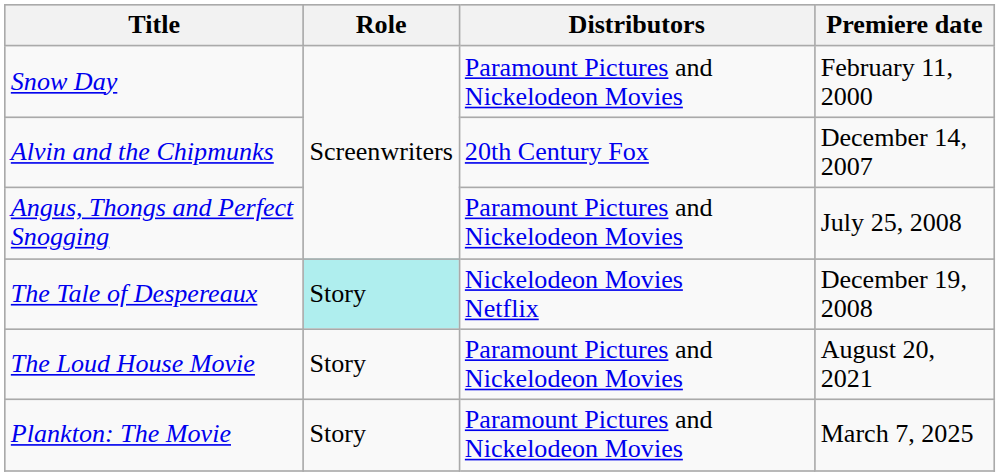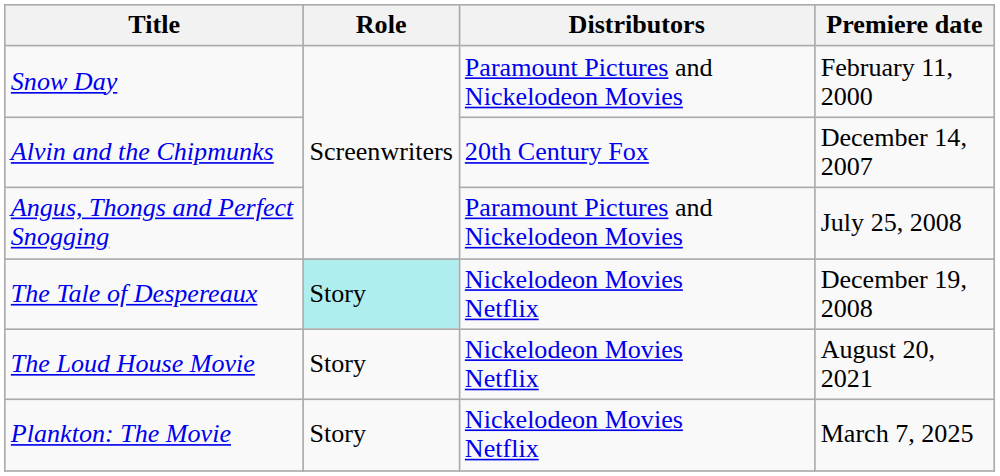The Loud House Movie | Distributors: Paramount Pictures and Nickelodeon Movies -> Nickelodeon Movies Netflix
Plankton: The Movie | Distributors: Paramount Pictures and Nickelodeon Movies -> Nickelodeon Movies Netflix
